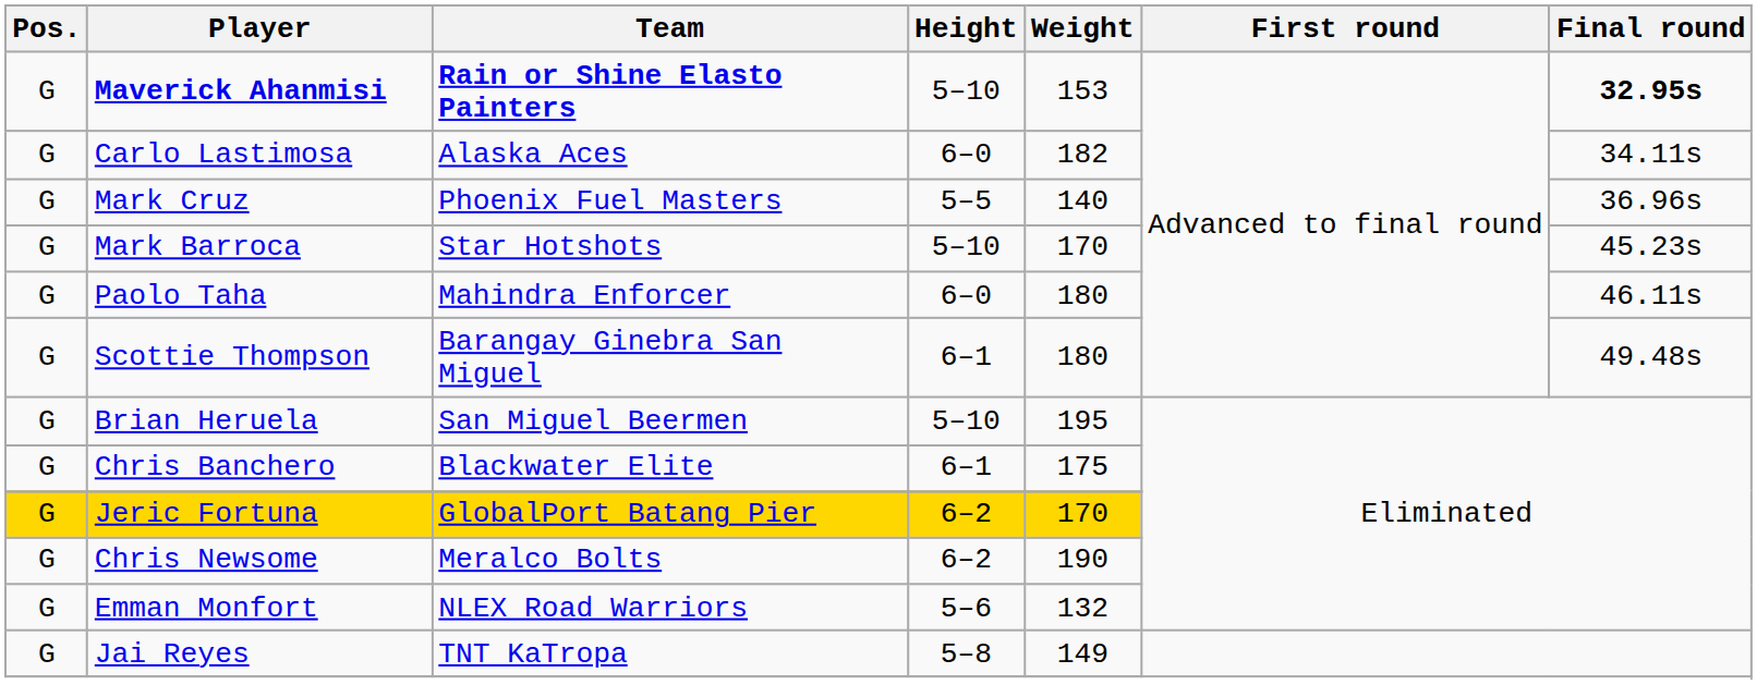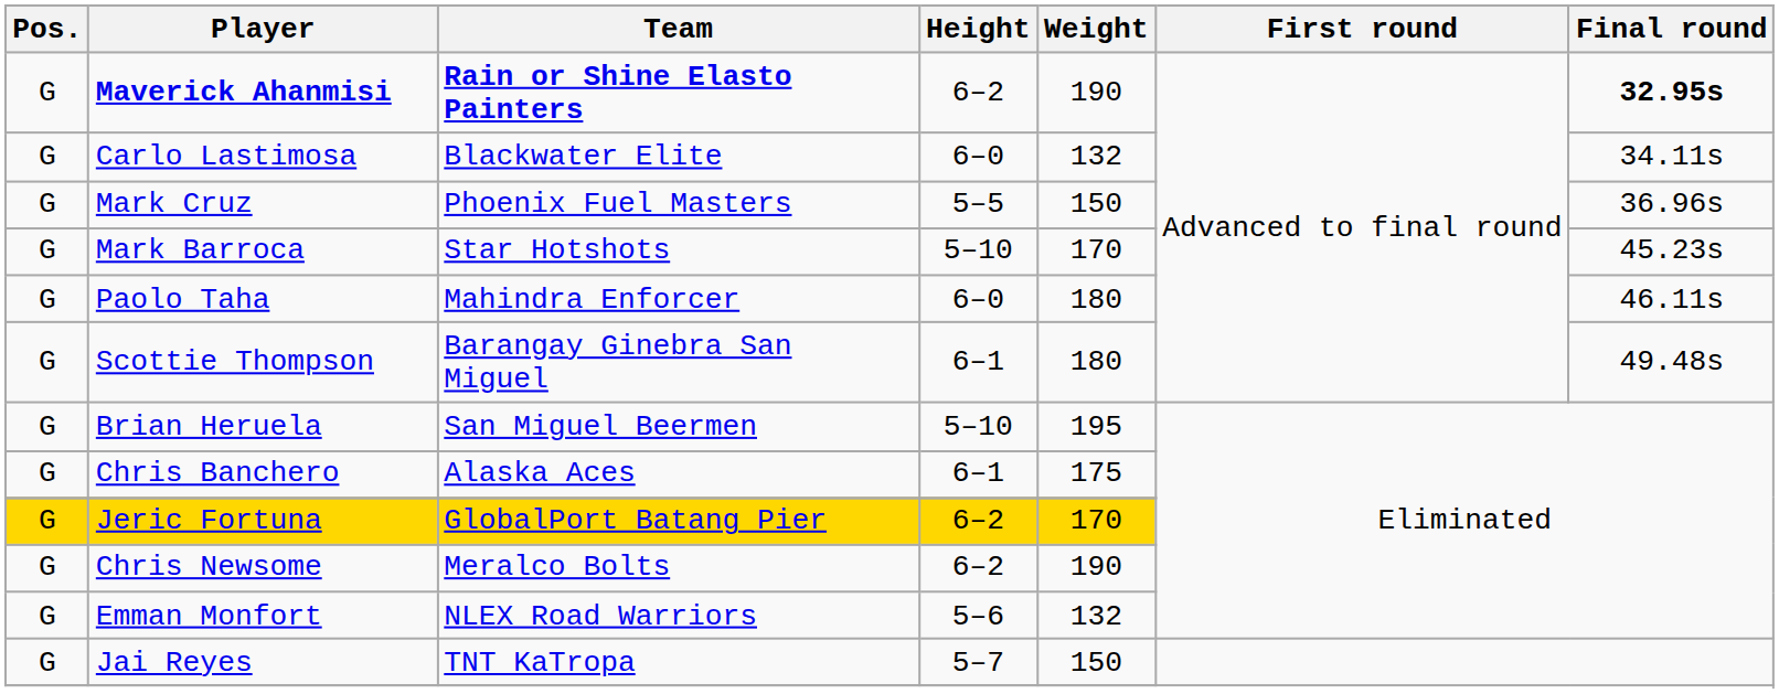Maverick Ahanmisi | Height: 5–10 -> 6–2
Maverick Ahanmisi | Weight: 153 -> 190
Carlo Lastimosa | Team: Alaska Aces -> Blackwater Elite
Carlo Lastimosa | Weight: 182 -> 132
Mark Cruz | Weight: 140 -> 150
Chris Banchero | Team: Blackwater Elite -> Alaska Aces
Jai Reyes | Height: 5–8 -> 5–7
Jai Reyes | Weight: 149 -> 150
